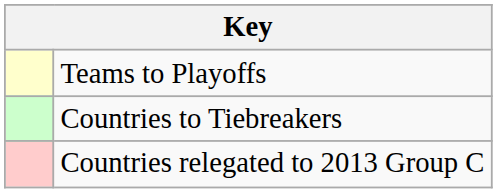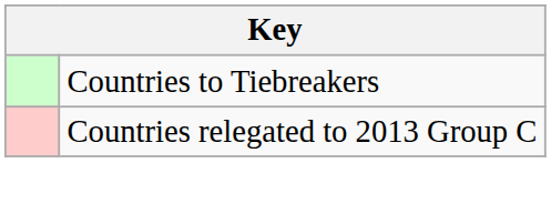- row: Teams to Playoffs
